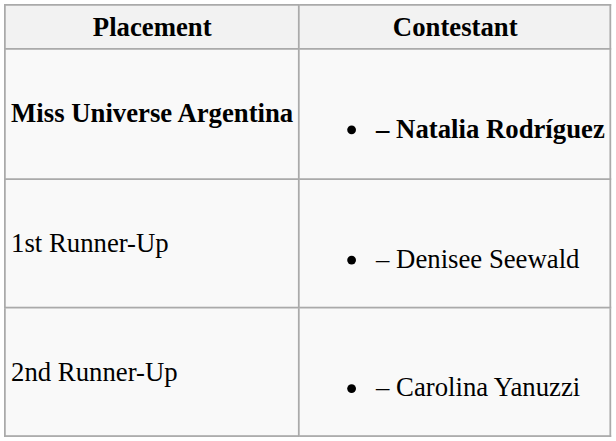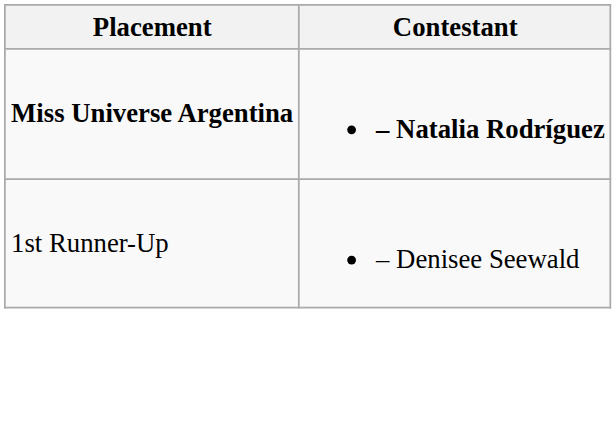- row: 2nd Runner-Up | – Carolina Yanuzzi
